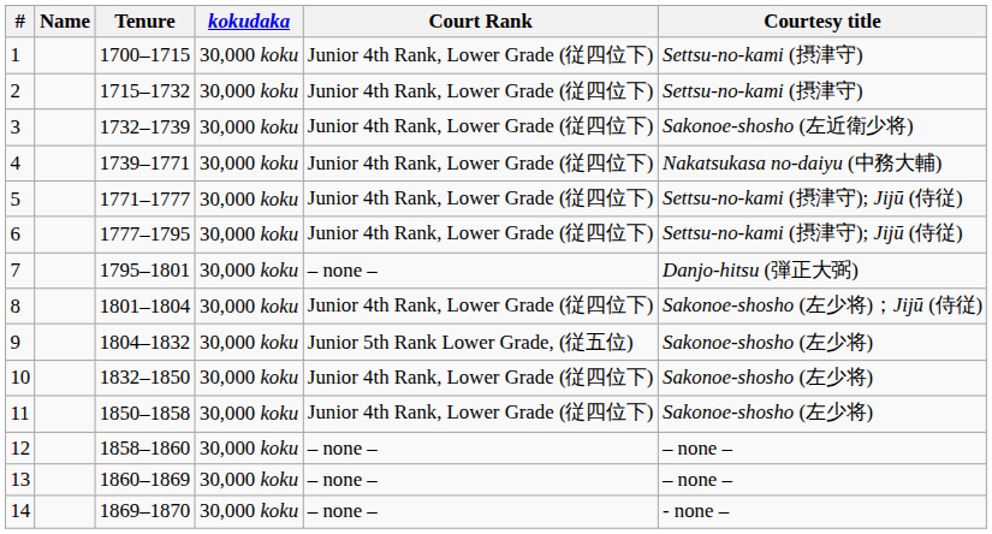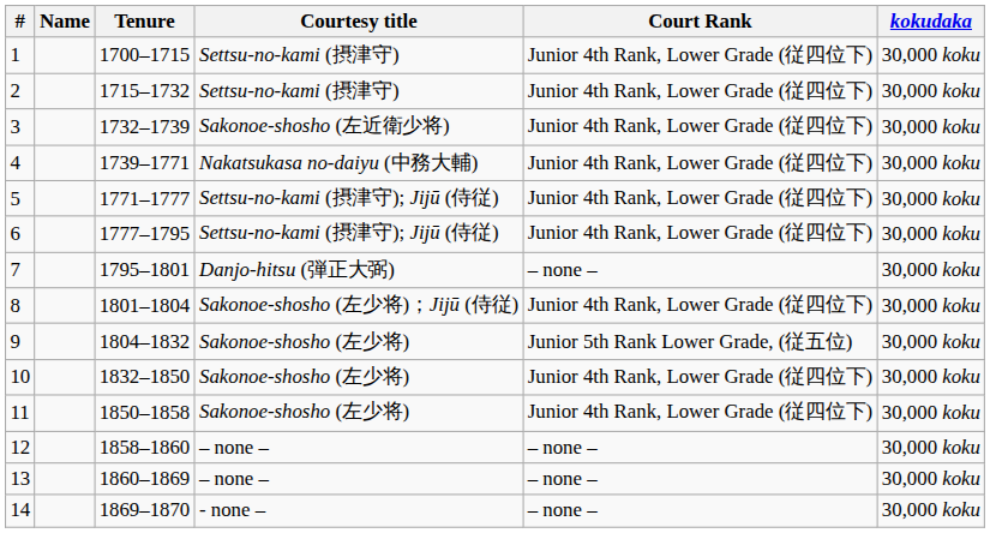columns swapped: Courtesy title <-> kokudaka
